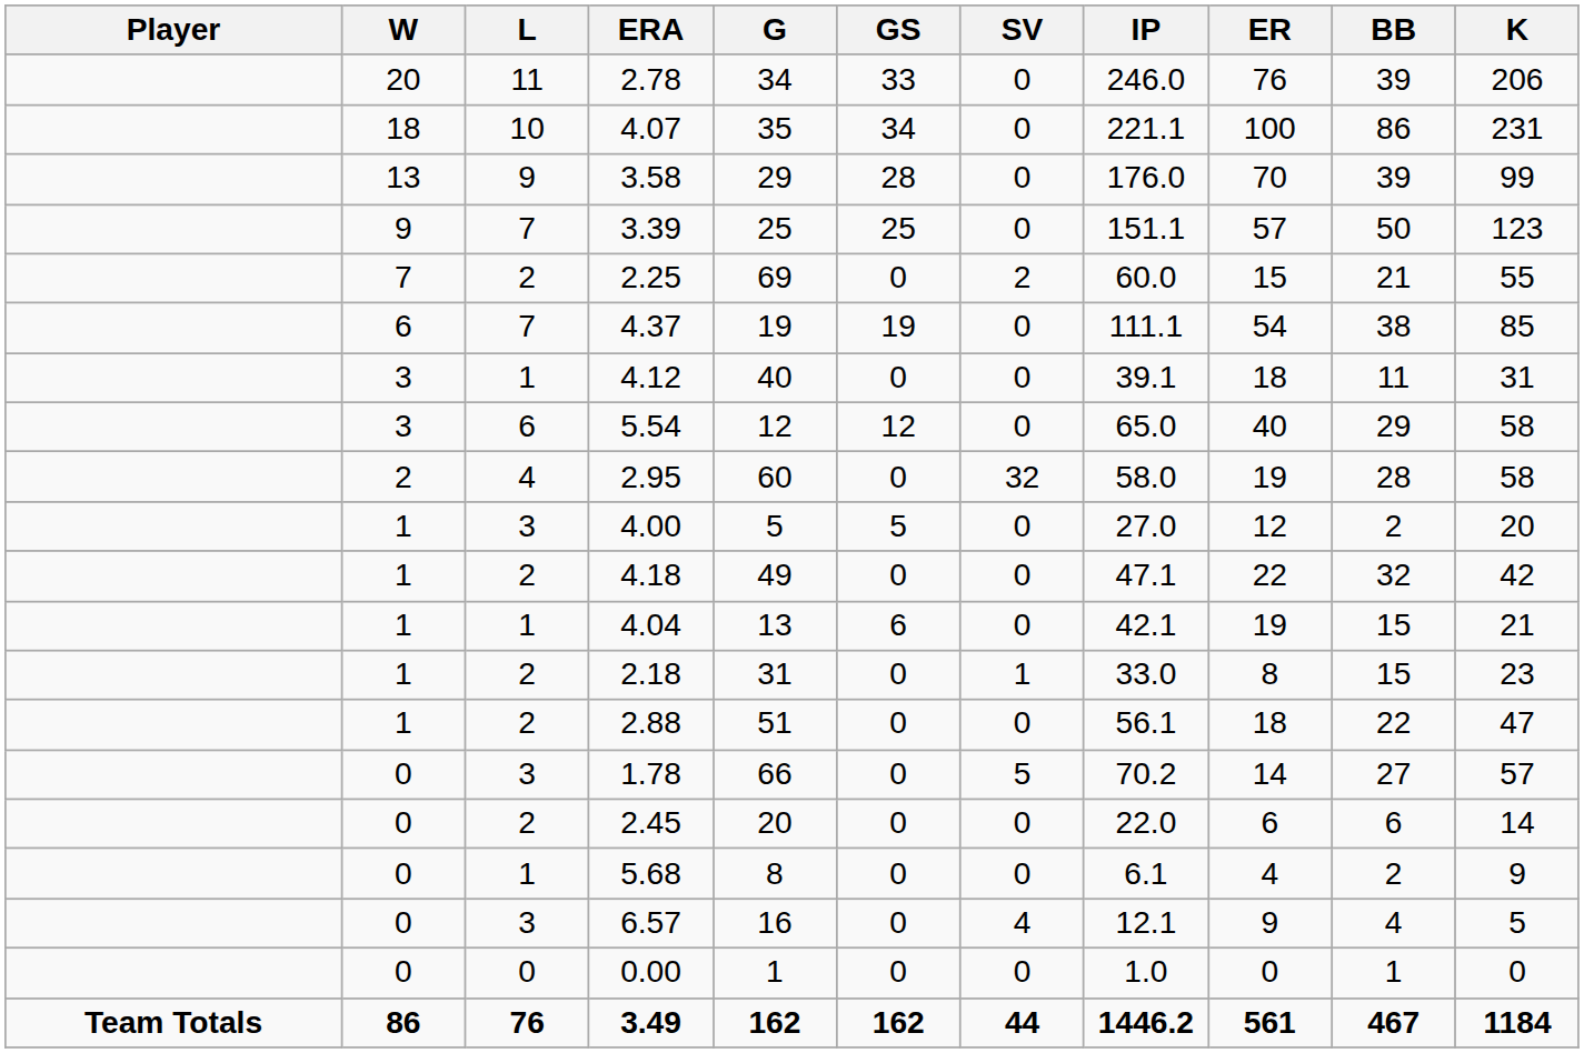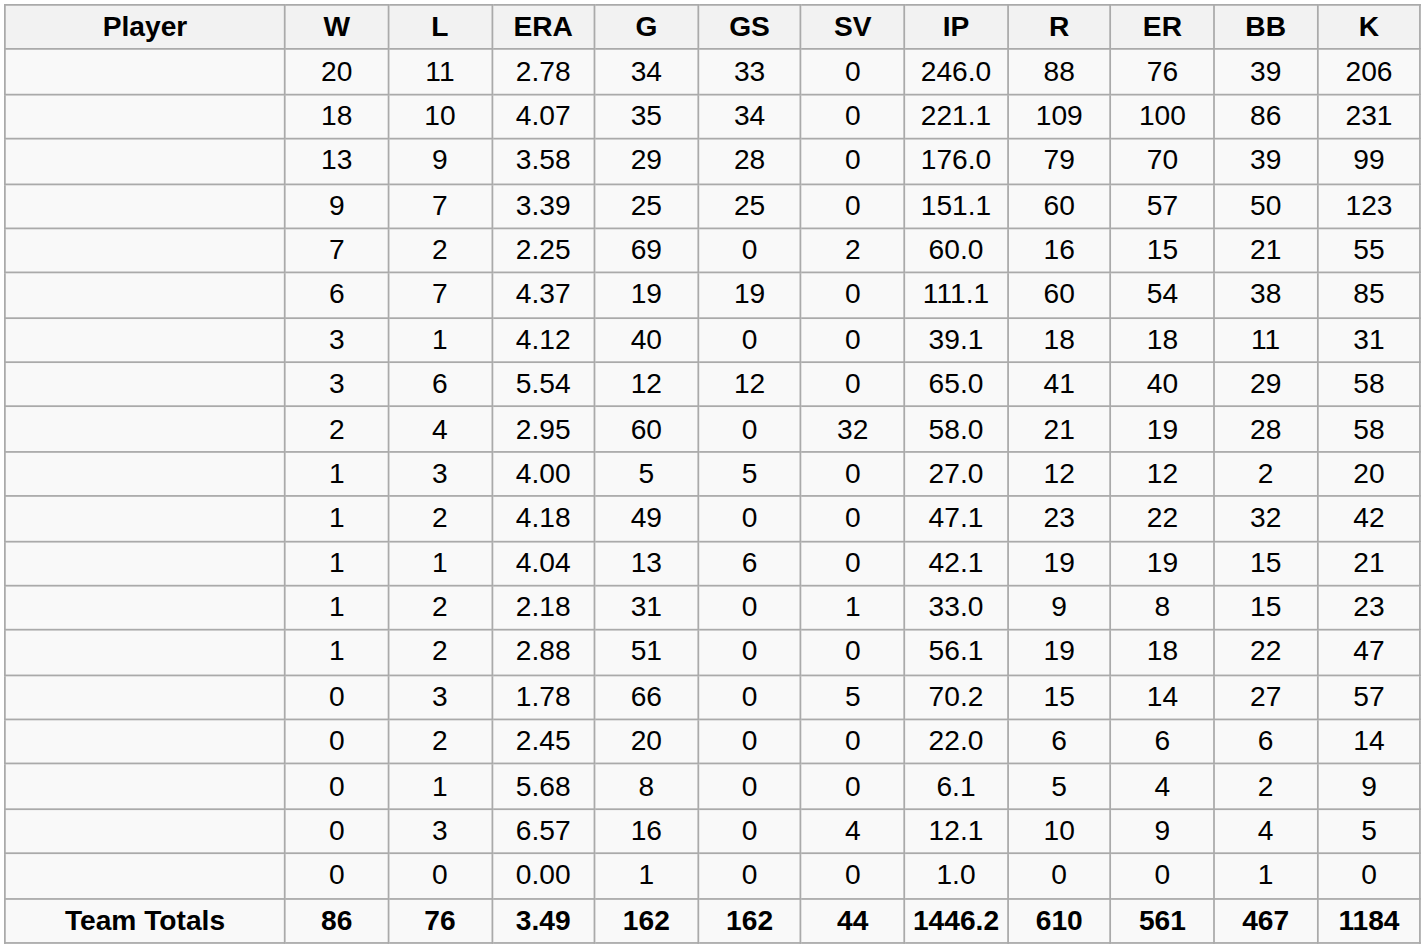+ column: R | 88 | 109 | 79 | 60 | 16 | 60 | 18 | 41 | 21 | 12 | 23 | 19 | 9 | 19 | 15 | 6 | 5 | 10 | 0 | 610
